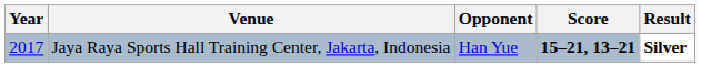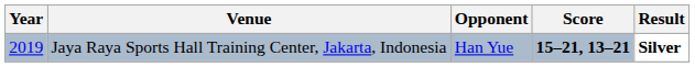Jaya Raya Sports Hall Training Center, Jakarta, Indonesia | Year: 2017 -> 2019
